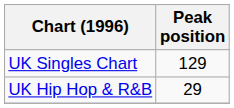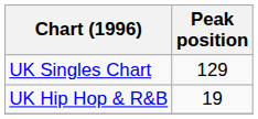UK Hip Hop & R&B | Peak position: 29 -> 19
